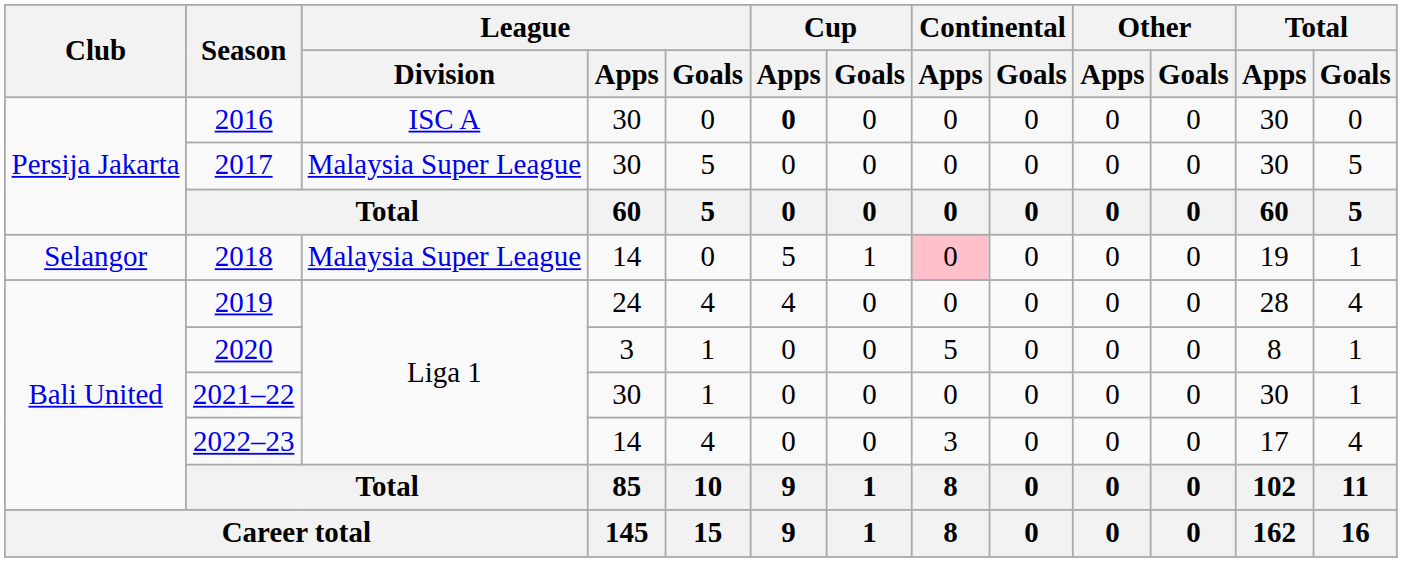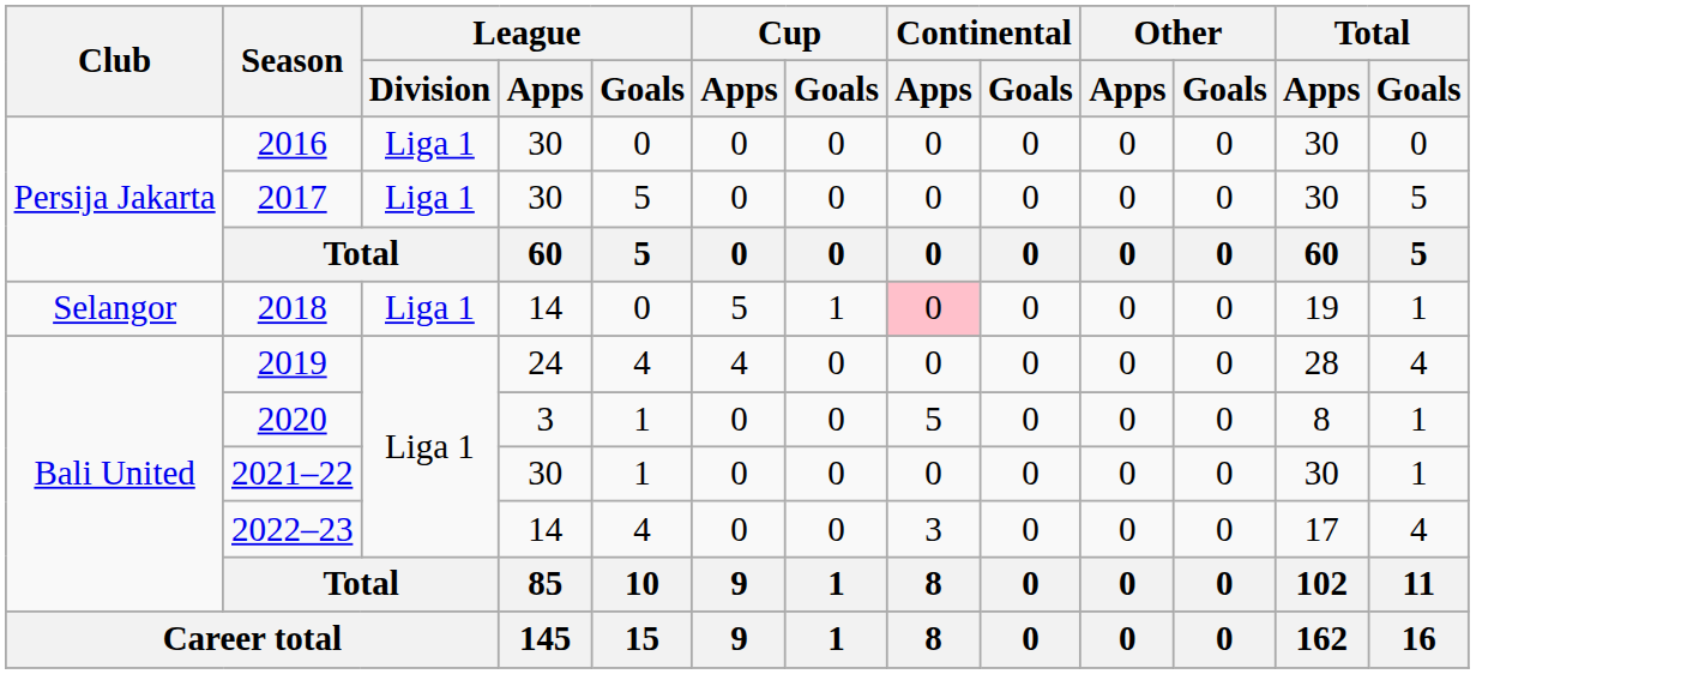2016 | League / Division: ISC A -> Liga 1
2016 | Cup / Apps: bold -> normal
2017 | League / Division: Malaysia Super League -> Liga 1
2018 | League / Division: Malaysia Super League -> Liga 1
